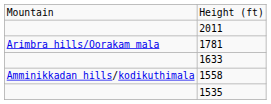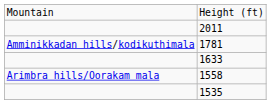1781 | column 1: Arimbra hills/Oorakam mala -> Amminikkadan hills/kodikuthimala
1558 | column 1: Amminikkadan hills/kodikuthimala -> Arimbra hills/Oorakam mala
